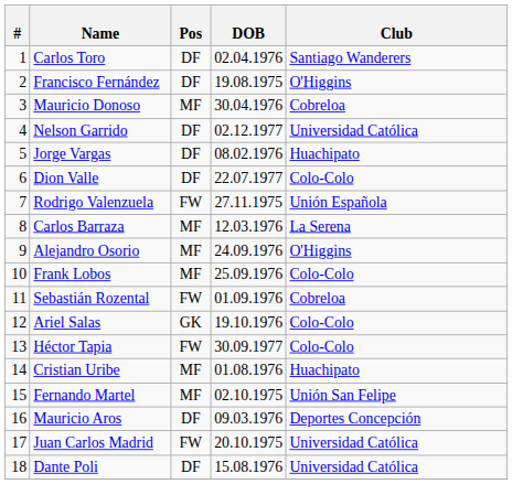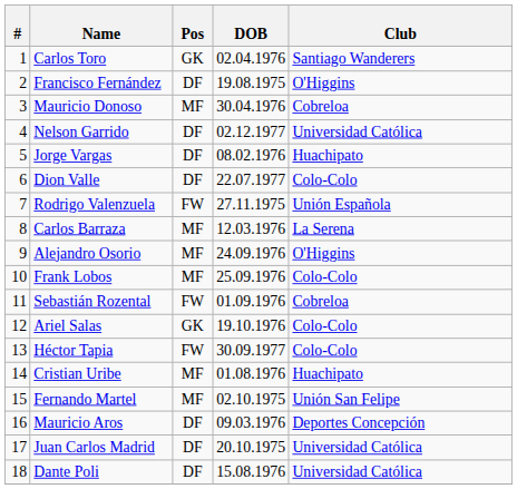Carlos Toro | Pos: DF -> GK
Juan Carlos Madrid | Pos: FW -> DF
